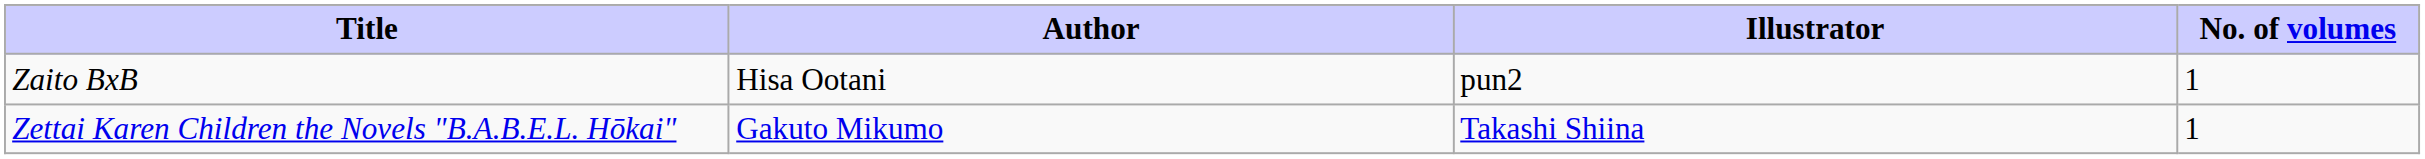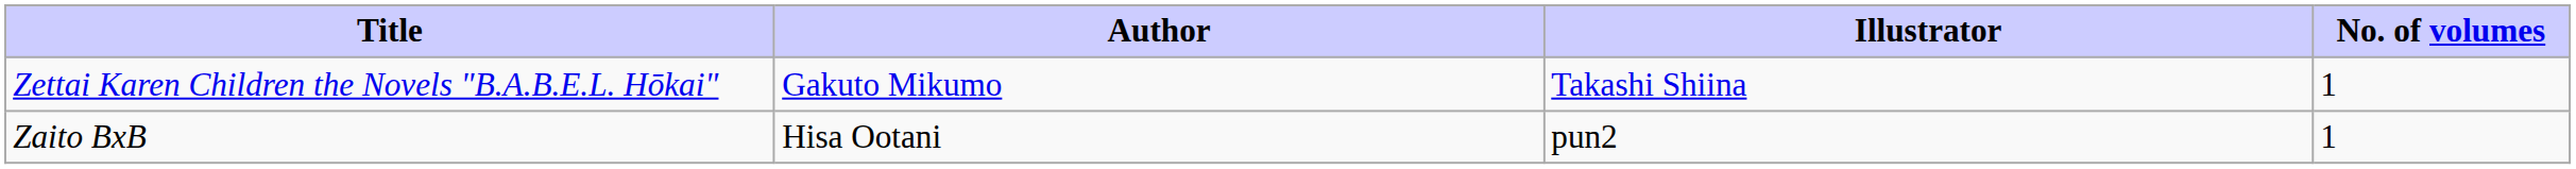rows swapped: Zaito BxB <-> Zettai Karen Children the Novels "B.A.B.E.L. Hōkai"
